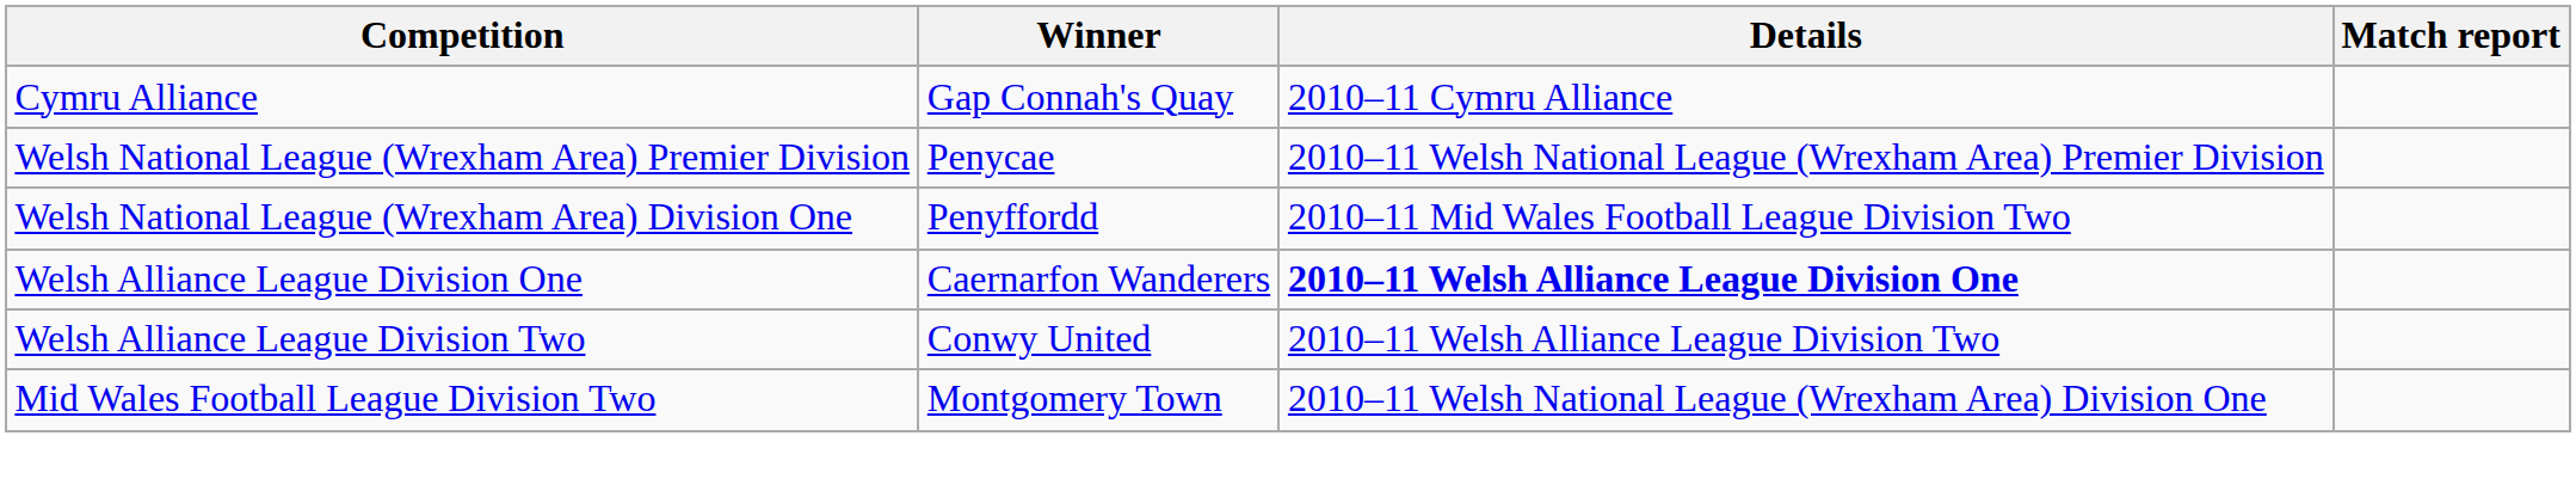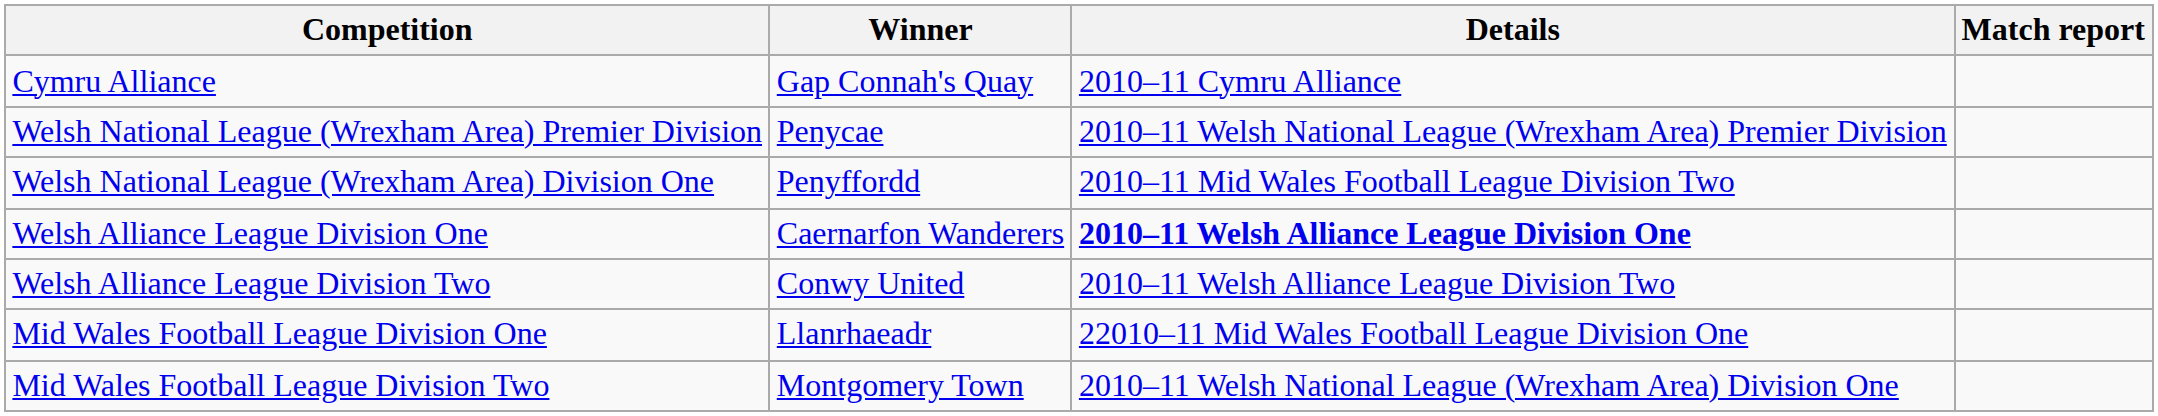+ row: Mid Wales Football League Division One | Llanrhaeadr | 22010–11 Mid Wales Football League Division One
